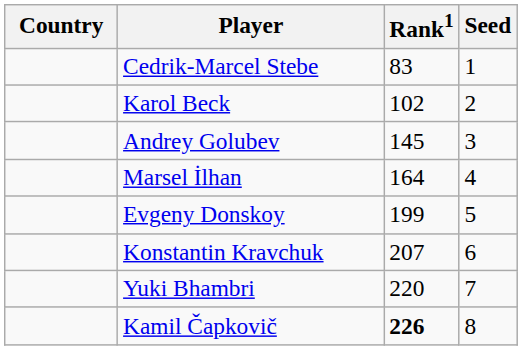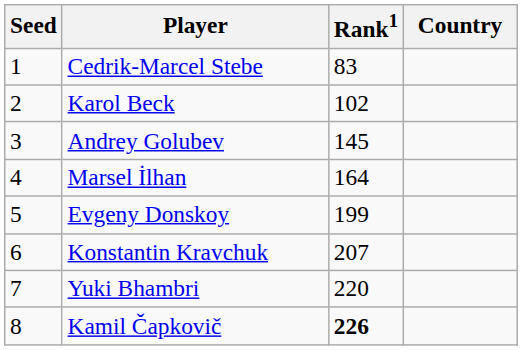columns swapped: Country <-> Seed
